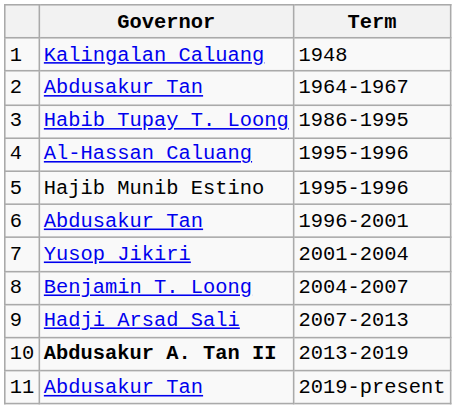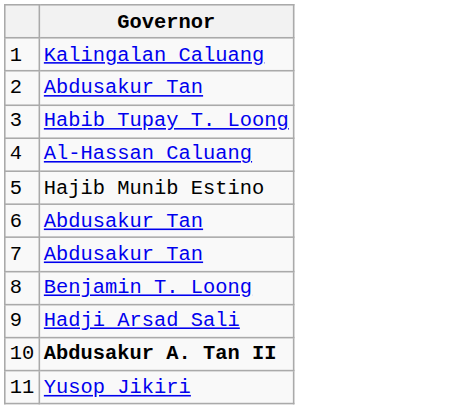- column: Term | 1948 | 1964-1967 | 1986-1995 | 1995-1996 | 1995-1996 | 1996-2001 | 2001-2004 | 2004-2007 | 2007-2013 | 2013-2019 | 2019-present
7 | Governor: Yusop Jikiri -> Abdusakur Tan
11 | Governor: Abdusakur Tan -> Yusop Jikiri
